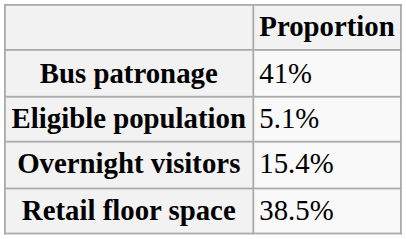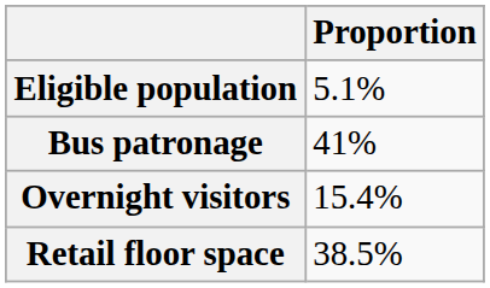rows swapped: Eligible population <-> Bus patronage
